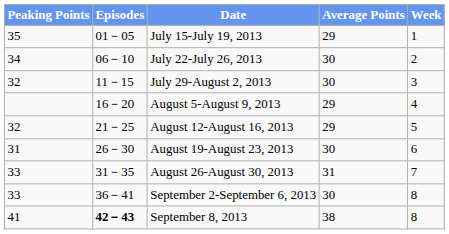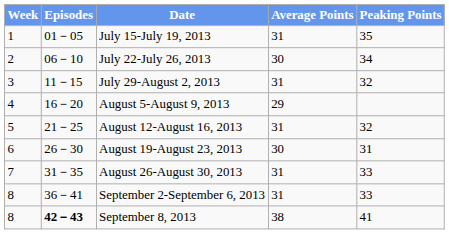columns swapped: Week <-> Peaking Points
July 15-July 19, 2013 | Average Points: 29 -> 31
July 29-August 2, 2013 | Average Points: 30 -> 31
August 12-August 16, 2013 | Average Points: 29 -> 31
September 2-September 6, 2013 | Average Points: 30 -> 31
